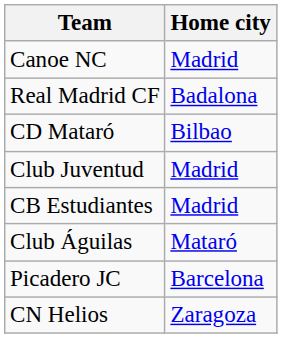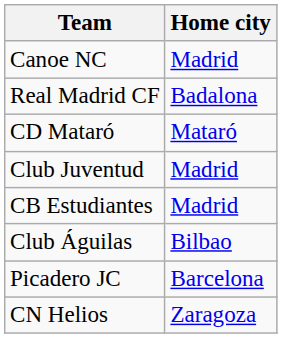CD Mataró | Home city: Bilbao -> Mataró
Club Águilas | Home city: Mataró -> Bilbao
